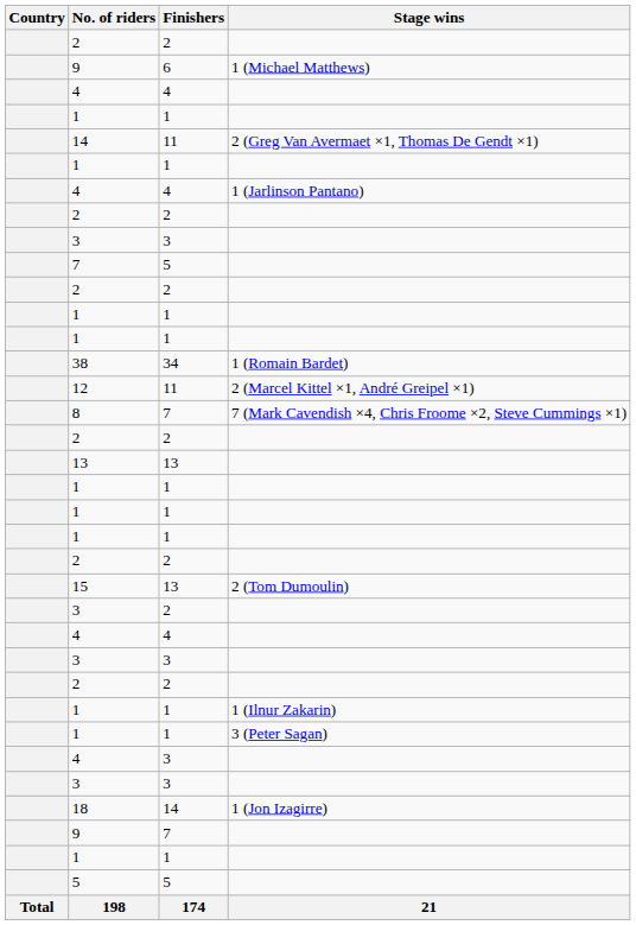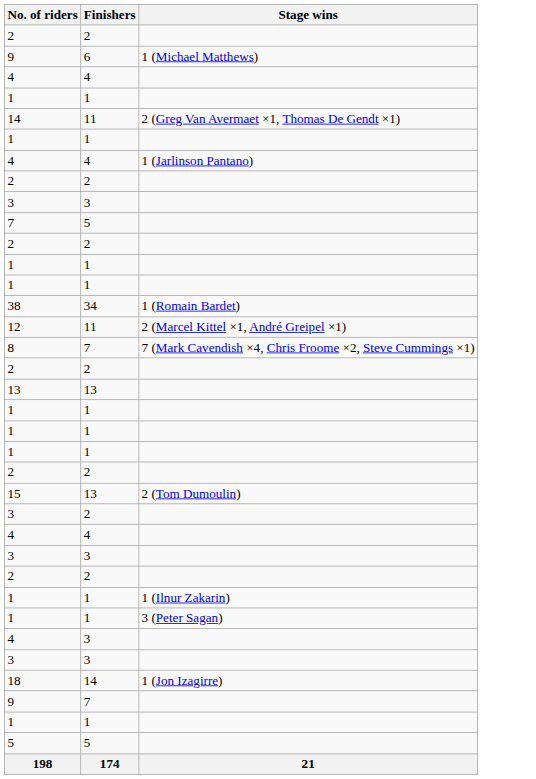- column: Country | Total
